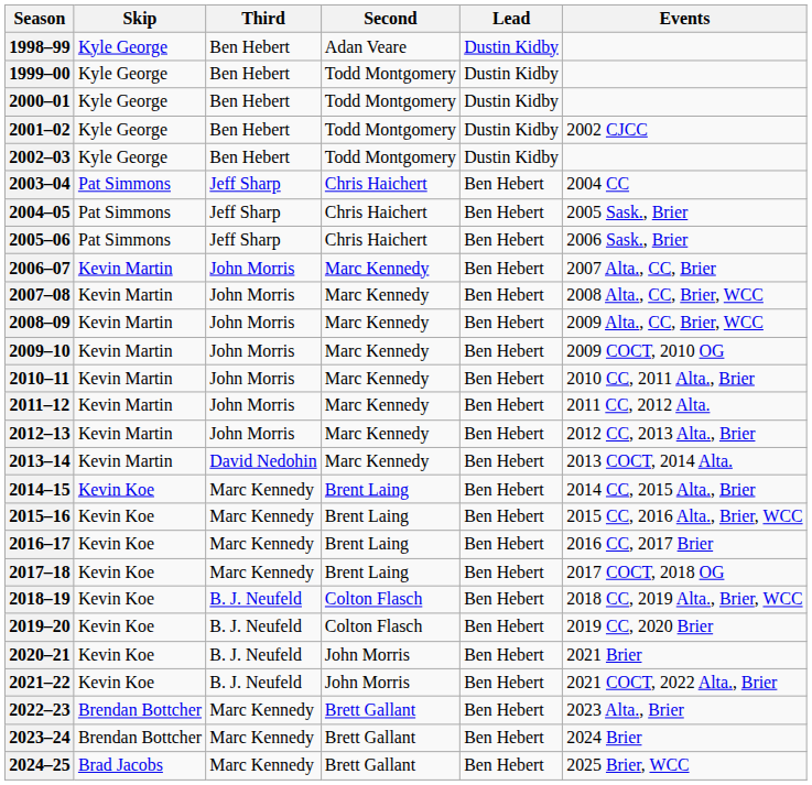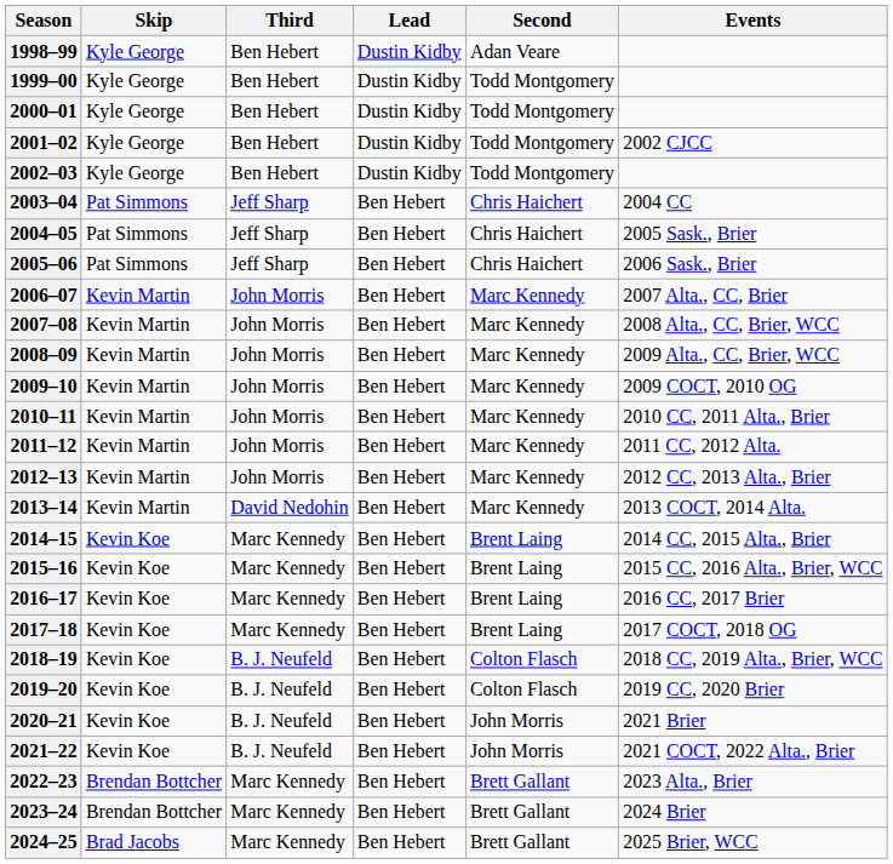columns swapped: Second <-> Lead
